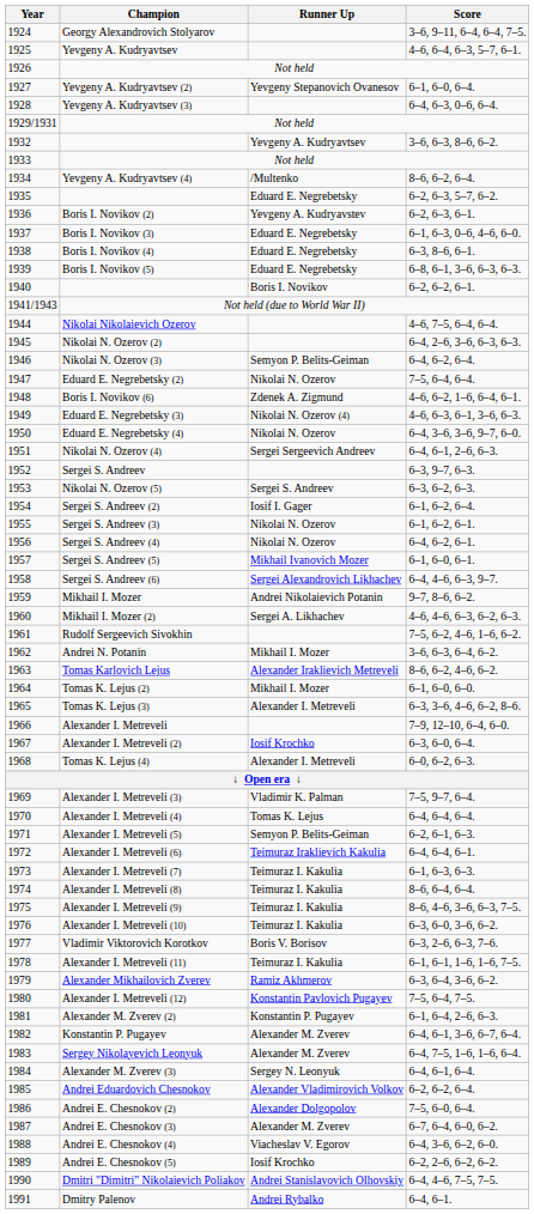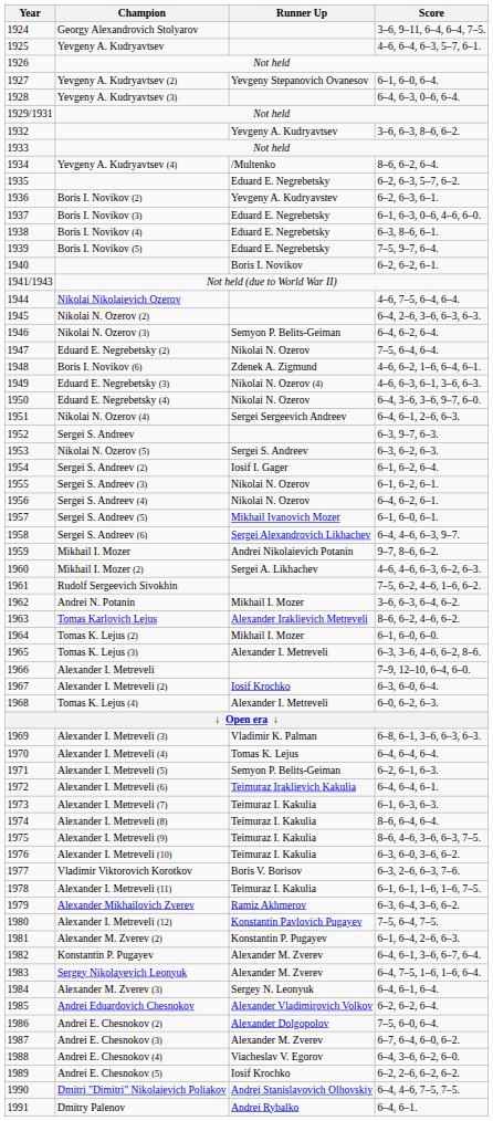Boris I. Novikov (5) | Score: 6–8, 6–1, 3–6, 6–3, 6–3. -> 7–5, 9–7, 6–4.
Alexander I. Metreveli (3) | Score: 7–5, 9–7, 6–4. -> 6–8, 6–1, 3–6, 6–3, 6–3.
